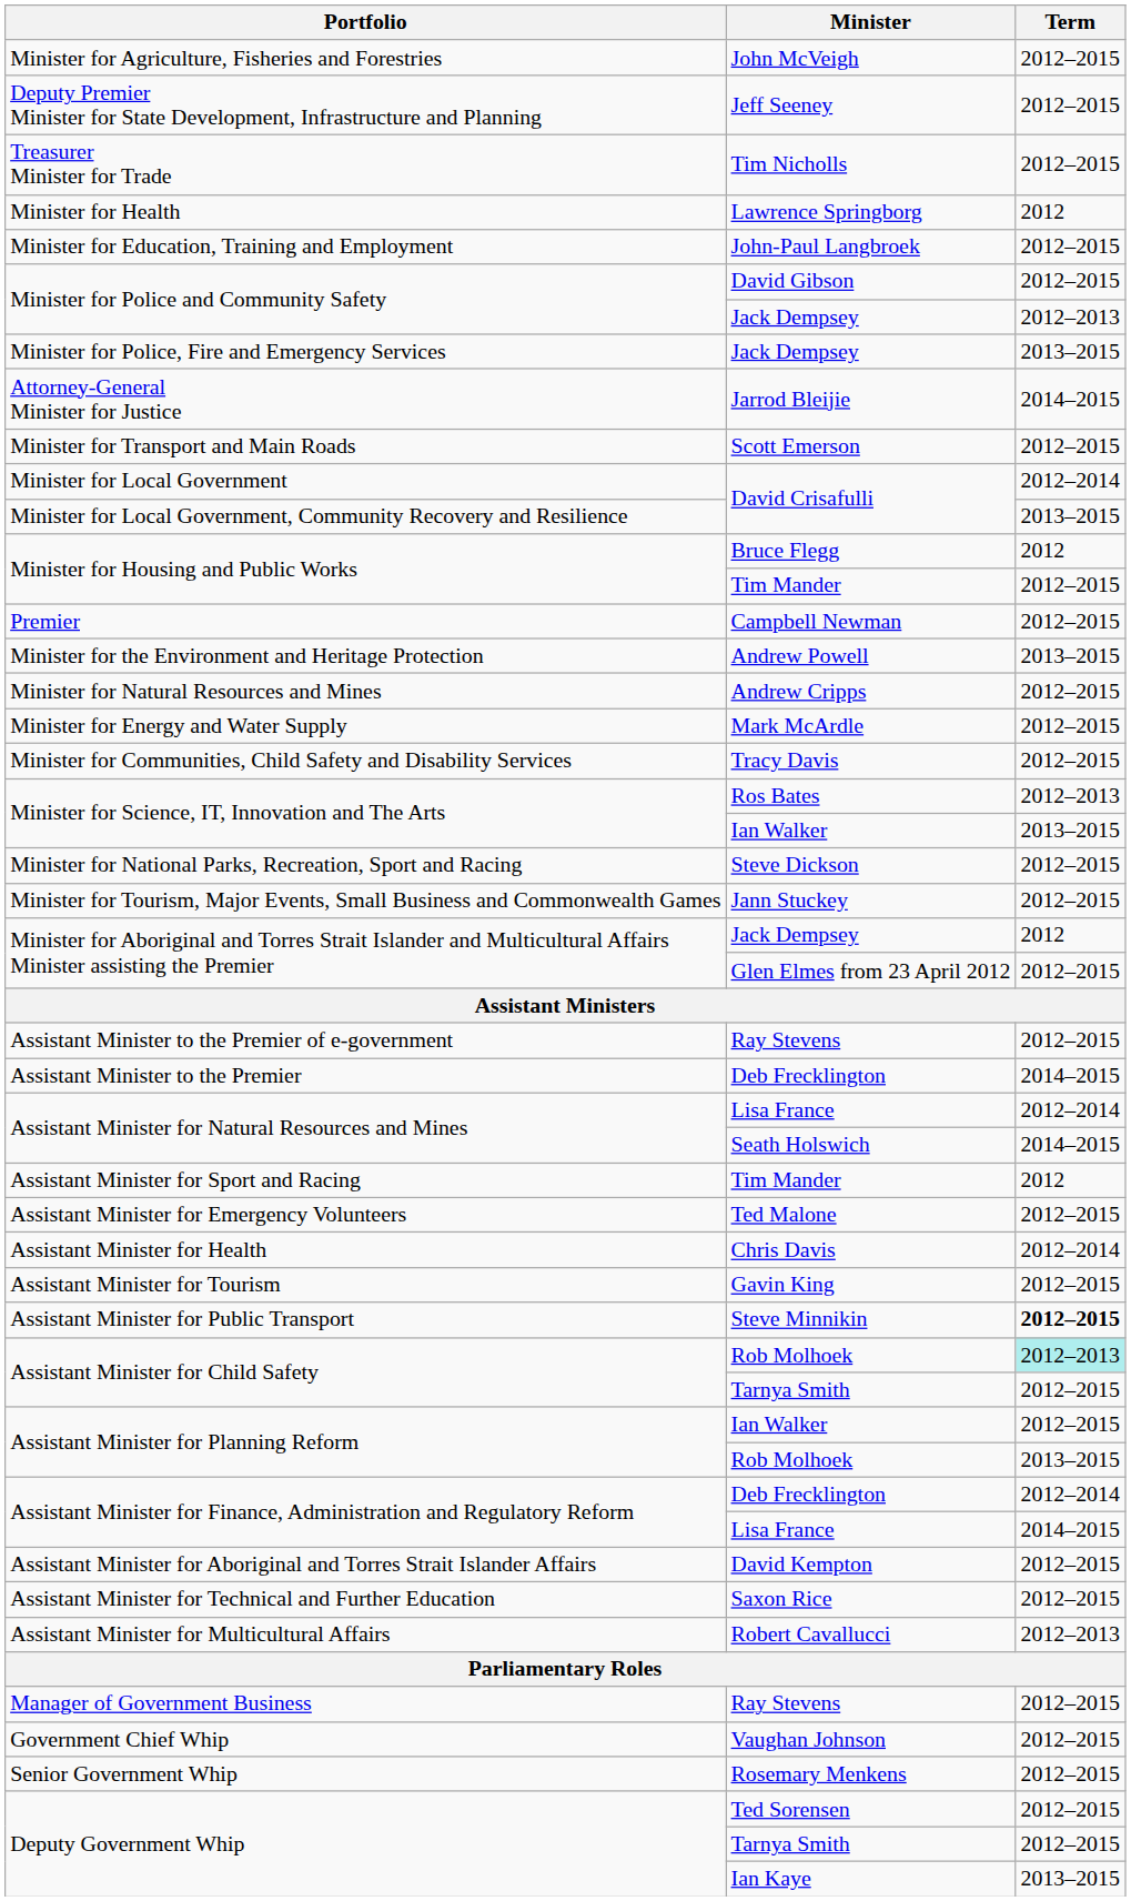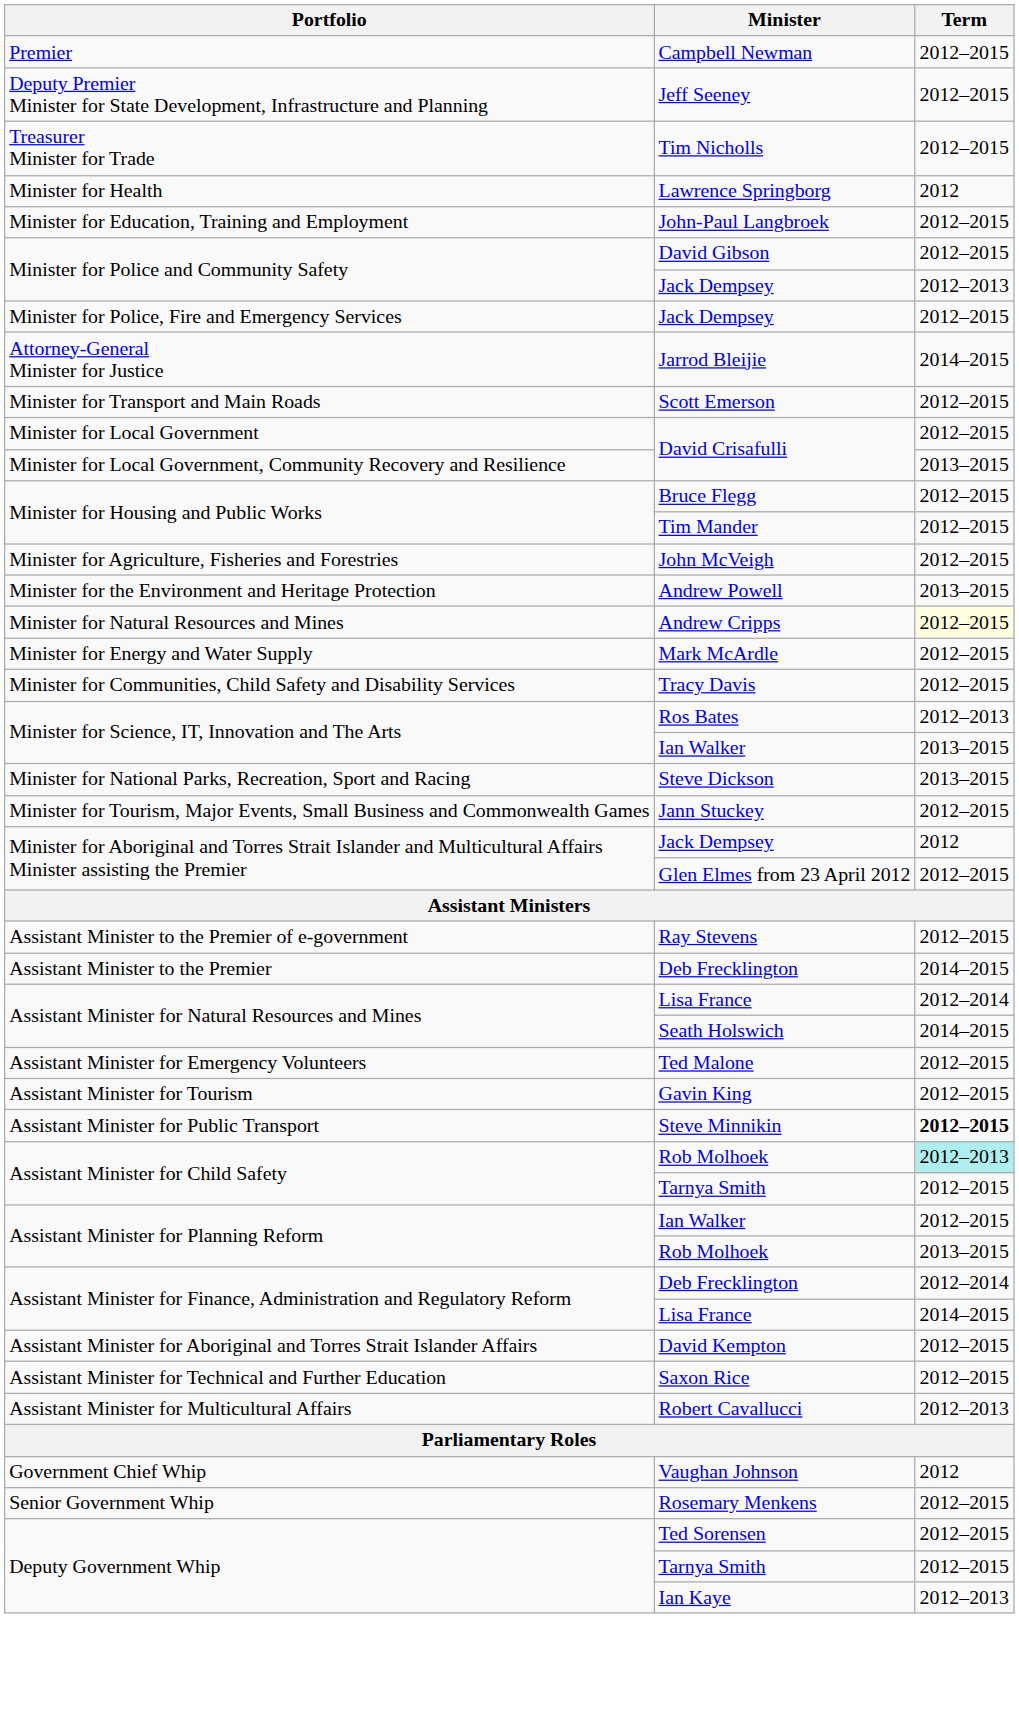rows swapped: Premier <-> Minister for Agriculture, Fisheries and Forestries
Minister for Police, Fire and Emergency Services | Term: 2013–2015 -> 2012–2015
Minister for Local Government | Term: 2012–2014 -> 2012–2015
Minister for Housing and Public Works / Bruce Flegg | Term: 2012 -> 2012–2015
Minister for Natural Resources and Mines | Term: no background -> lightyellow background
Minister for National Parks, Recreation, Sport and Racing | Term: 2012–2015 -> 2013–2015
- row: Assistant Minister for Sport and Racing | Tim Mander | 2012
- row: Assistant Minister for Health | Chris Davis | 2012–2014
- row: Manager of Government Business | Ray Stevens | 2012–2015
Government Chief Whip | Term: 2012–2015 -> 2012
Deputy Government Whip / Ian Kaye | Term: 2013–2015 -> 2012–2013
